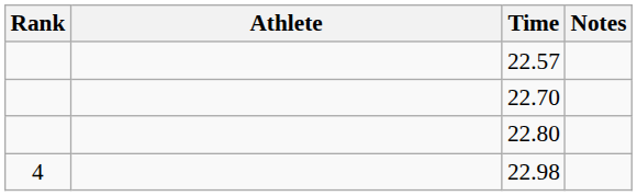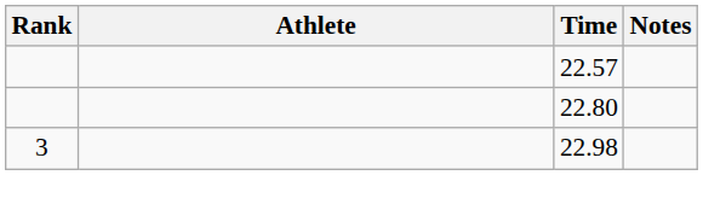- row: 22.70
22.98 | Rank: 4 -> 3
